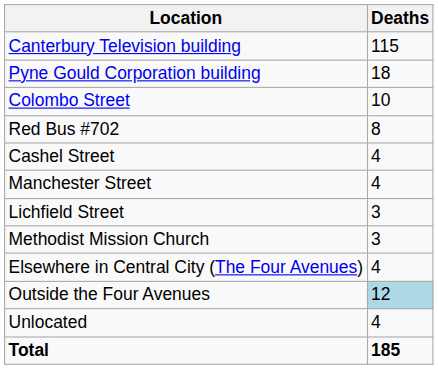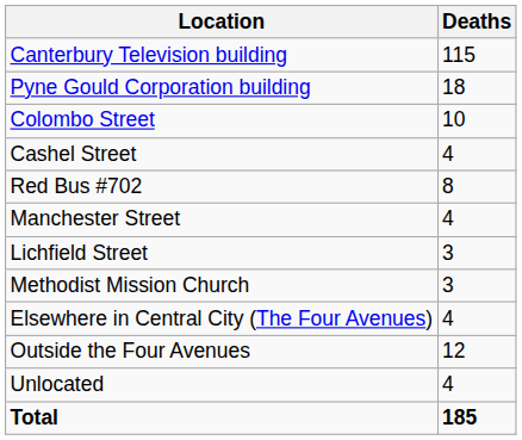rows swapped: Red Bus #702 <-> Cashel Street
Outside the Four Avenues | Deaths: lightblue background -> no background
